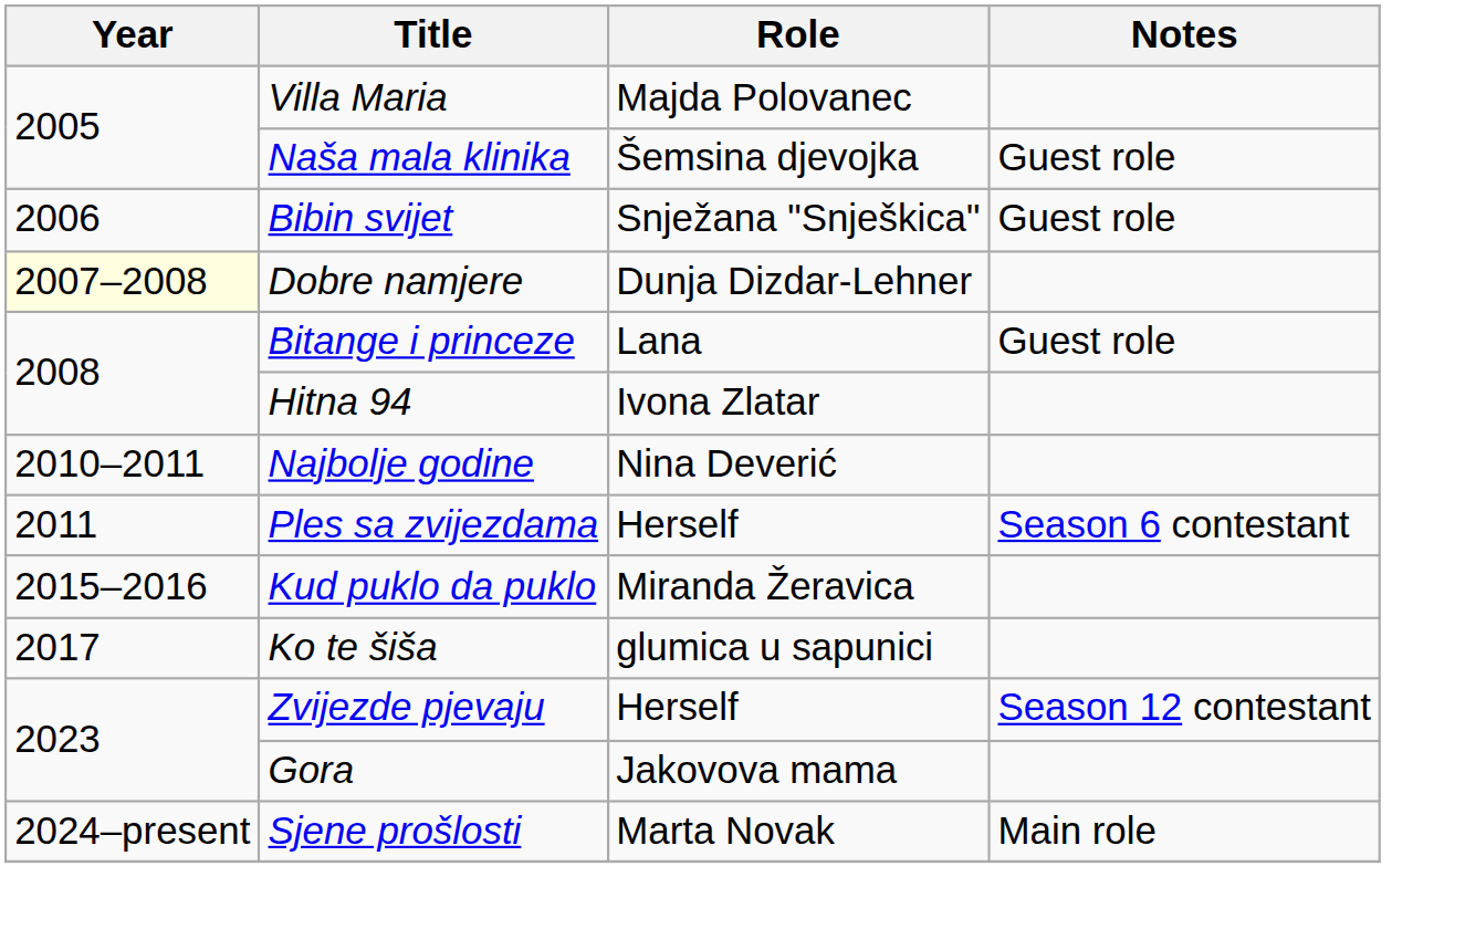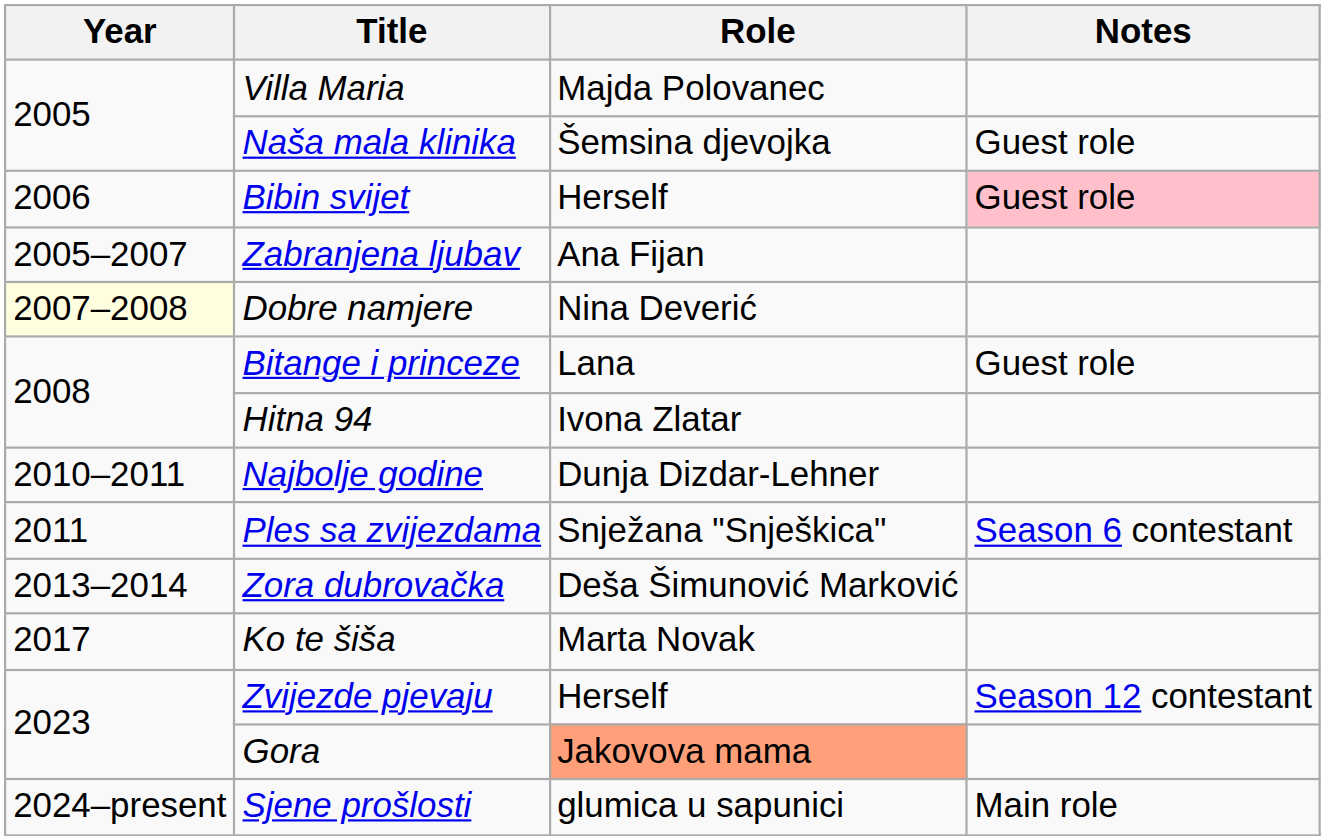Bibin svijet | Role: Snježana "Snješkica" -> Herself
Bibin svijet | Notes: no background -> pink background
+ row: 2005–2007 | Zabranjena ljubav | Ana Fijan
Dobre namjere | Role: Dunja Dizdar-Lehner -> Nina Deverić
Najbolje godine | Role: Nina Deverić -> Dunja Dizdar-Lehner
Ples sa zvijezdama | Role: Herself -> Snježana "Snješkica"
+ row: 2013–2014 | Zora dubrovačka | Deša Šimunović Marković
- row: 2015–2016 | Kud puklo da puklo | Miranda Žeravica
Ko te šiša | Role: glumica u sapunici -> Marta Novak
Gora | Role: no background -> lightsalmon background
Sjene prošlosti | Role: Marta Novak -> glumica u sapunici
